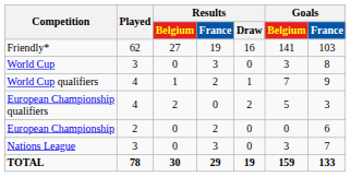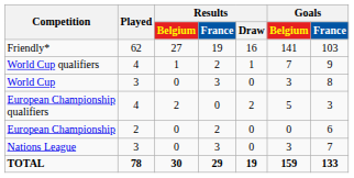rows swapped: World Cup qualifiers <-> World Cup
